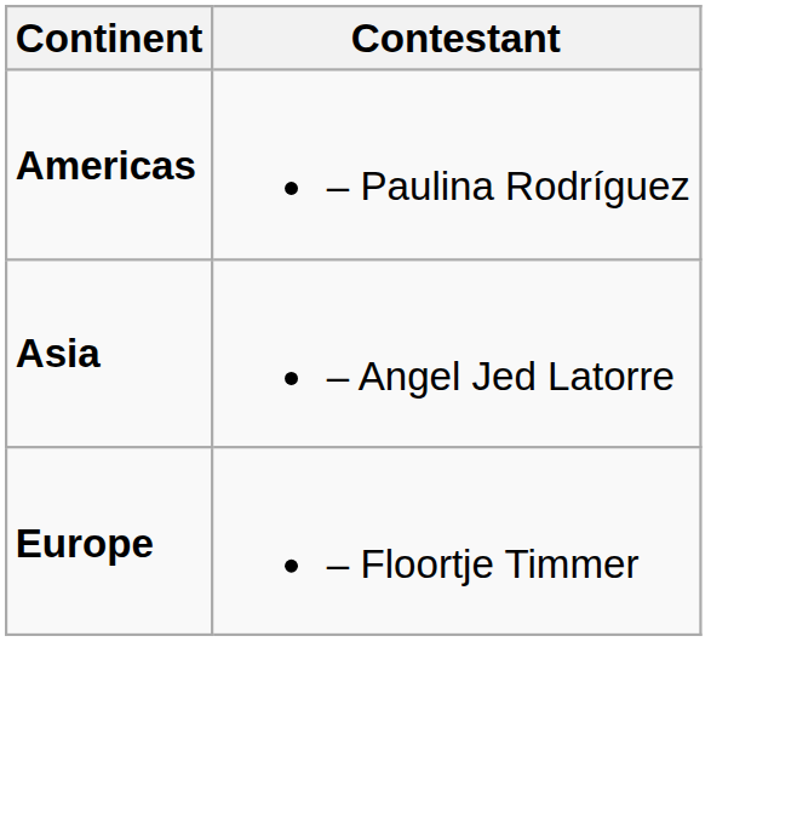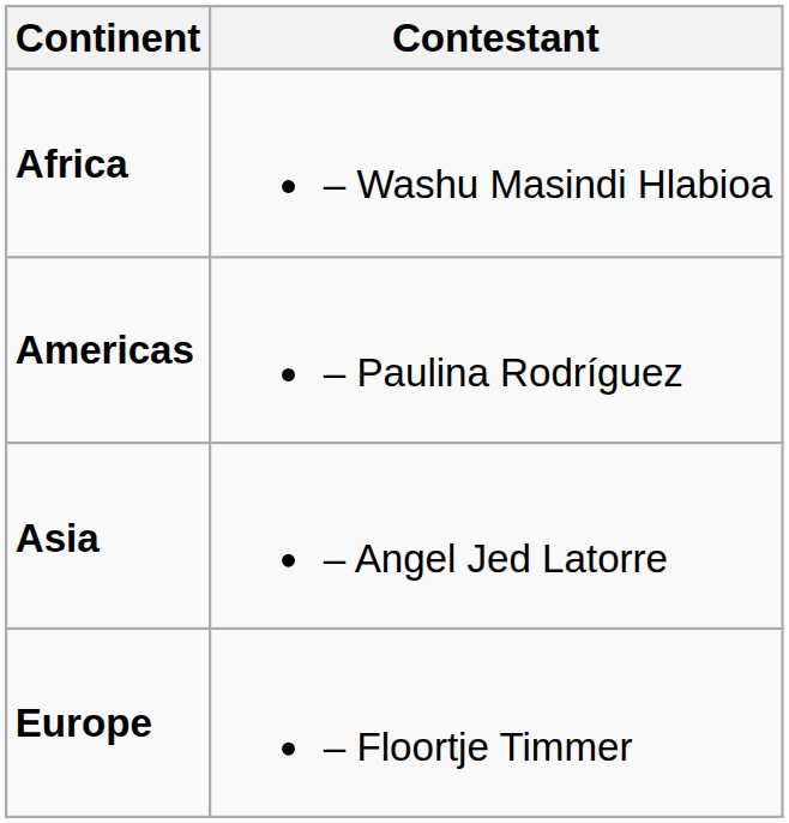+ row: Africa | – Washu Masindi Hlabioa
